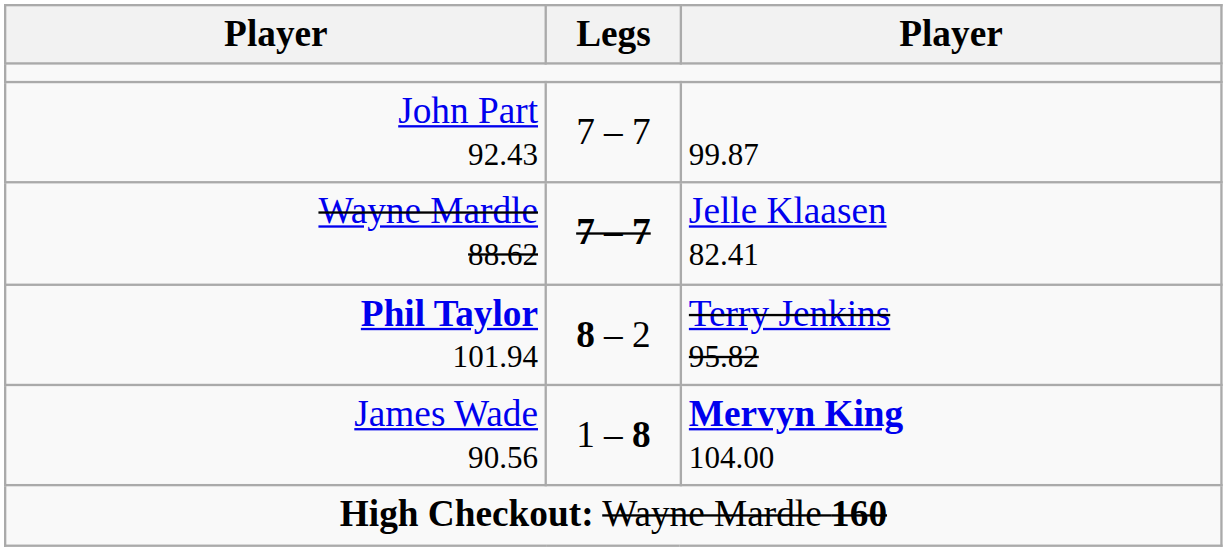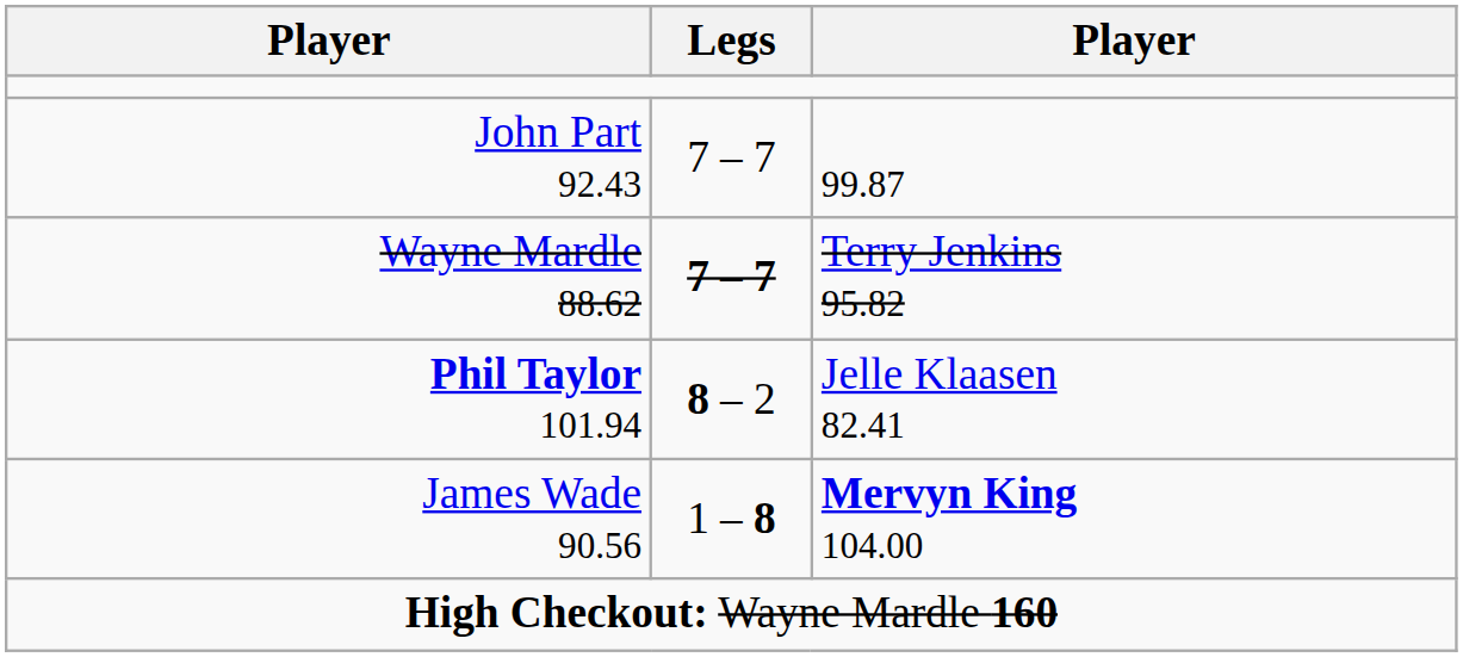Wayne Mardle 88.62 | column 3: Jelle Klaasen 82.41 -> Terry Jenkins 95.82
Phil Taylor 101.94 | column 3: Terry Jenkins 95.82 -> Jelle Klaasen 82.41
